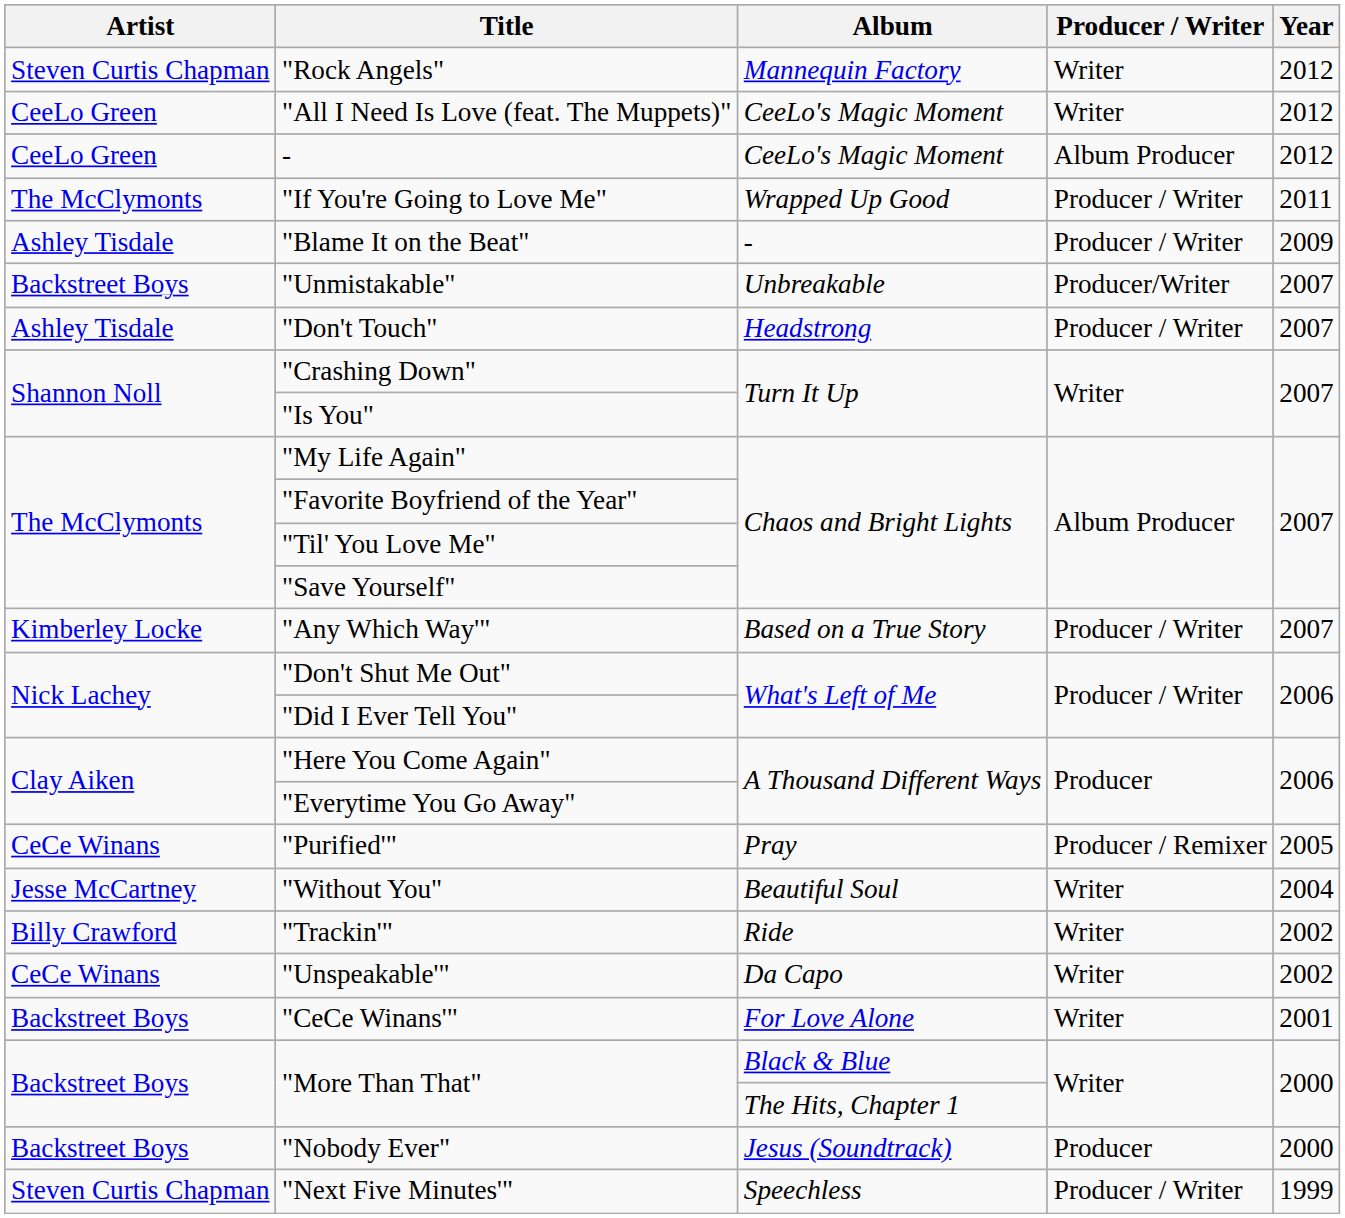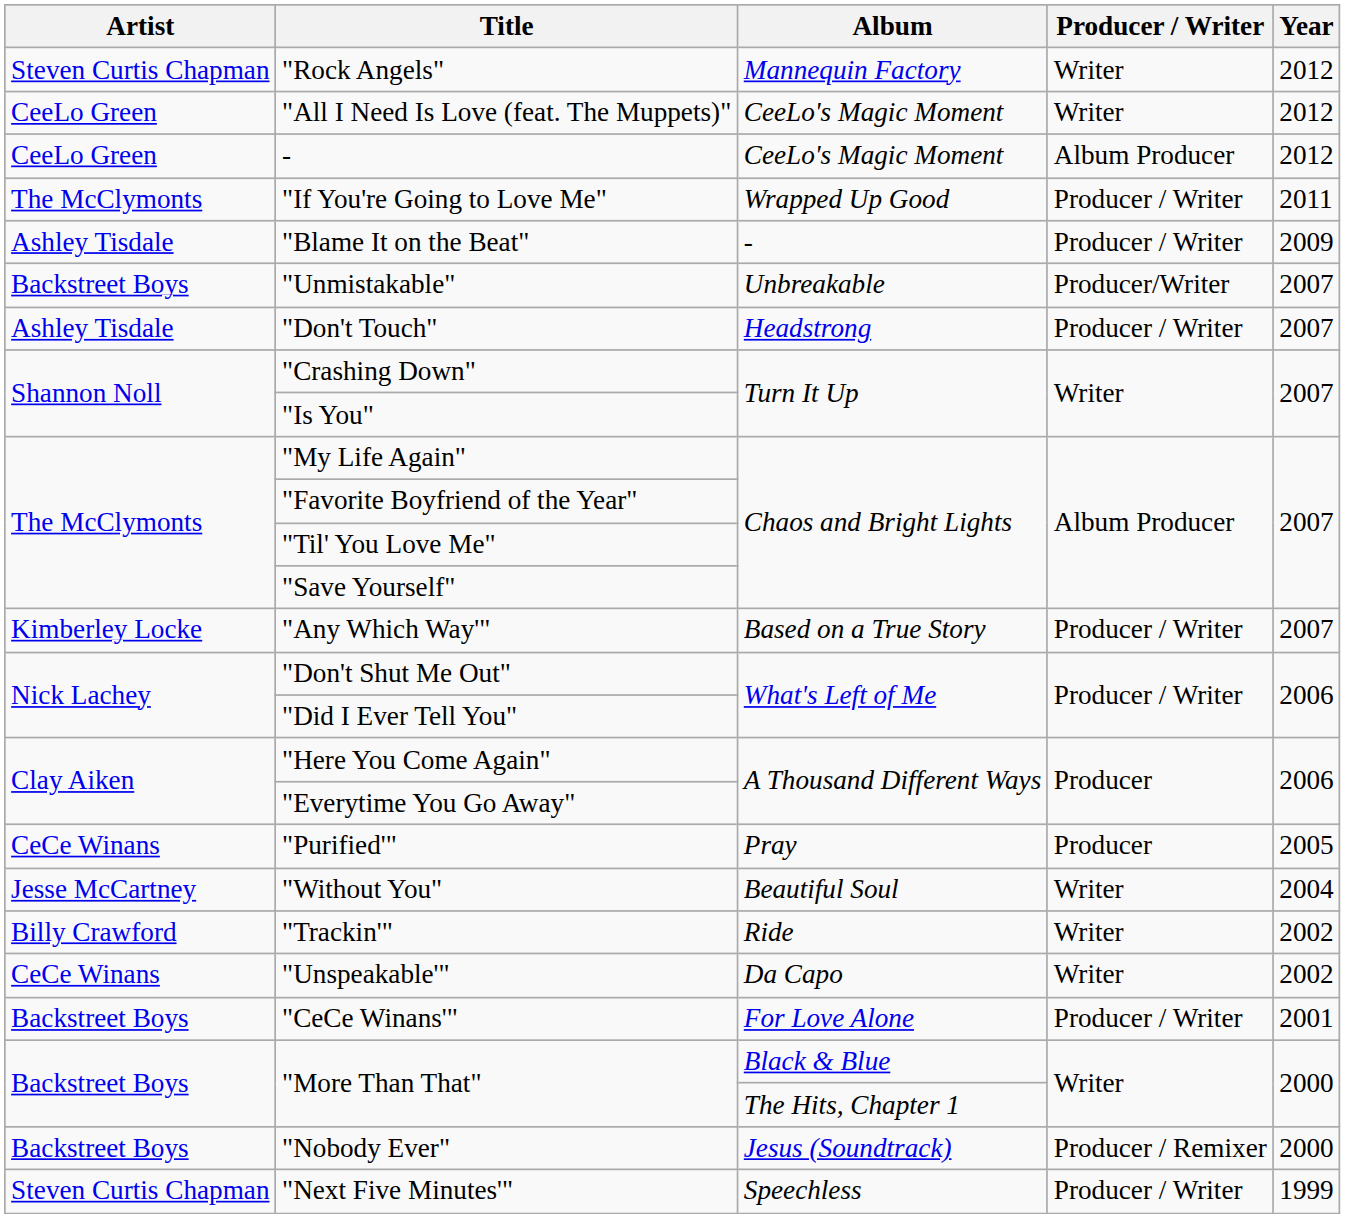"Purified'" | Producer / Writer: Producer / Remixer -> Producer
"CeCe Winans'" | Producer / Writer: Writer -> Producer / Writer
"Nobody Ever" | Producer / Writer: Producer -> Producer / Remixer
